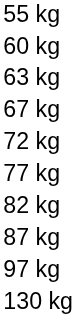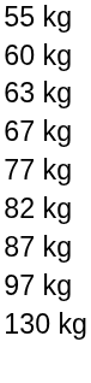- row: 72 kg
